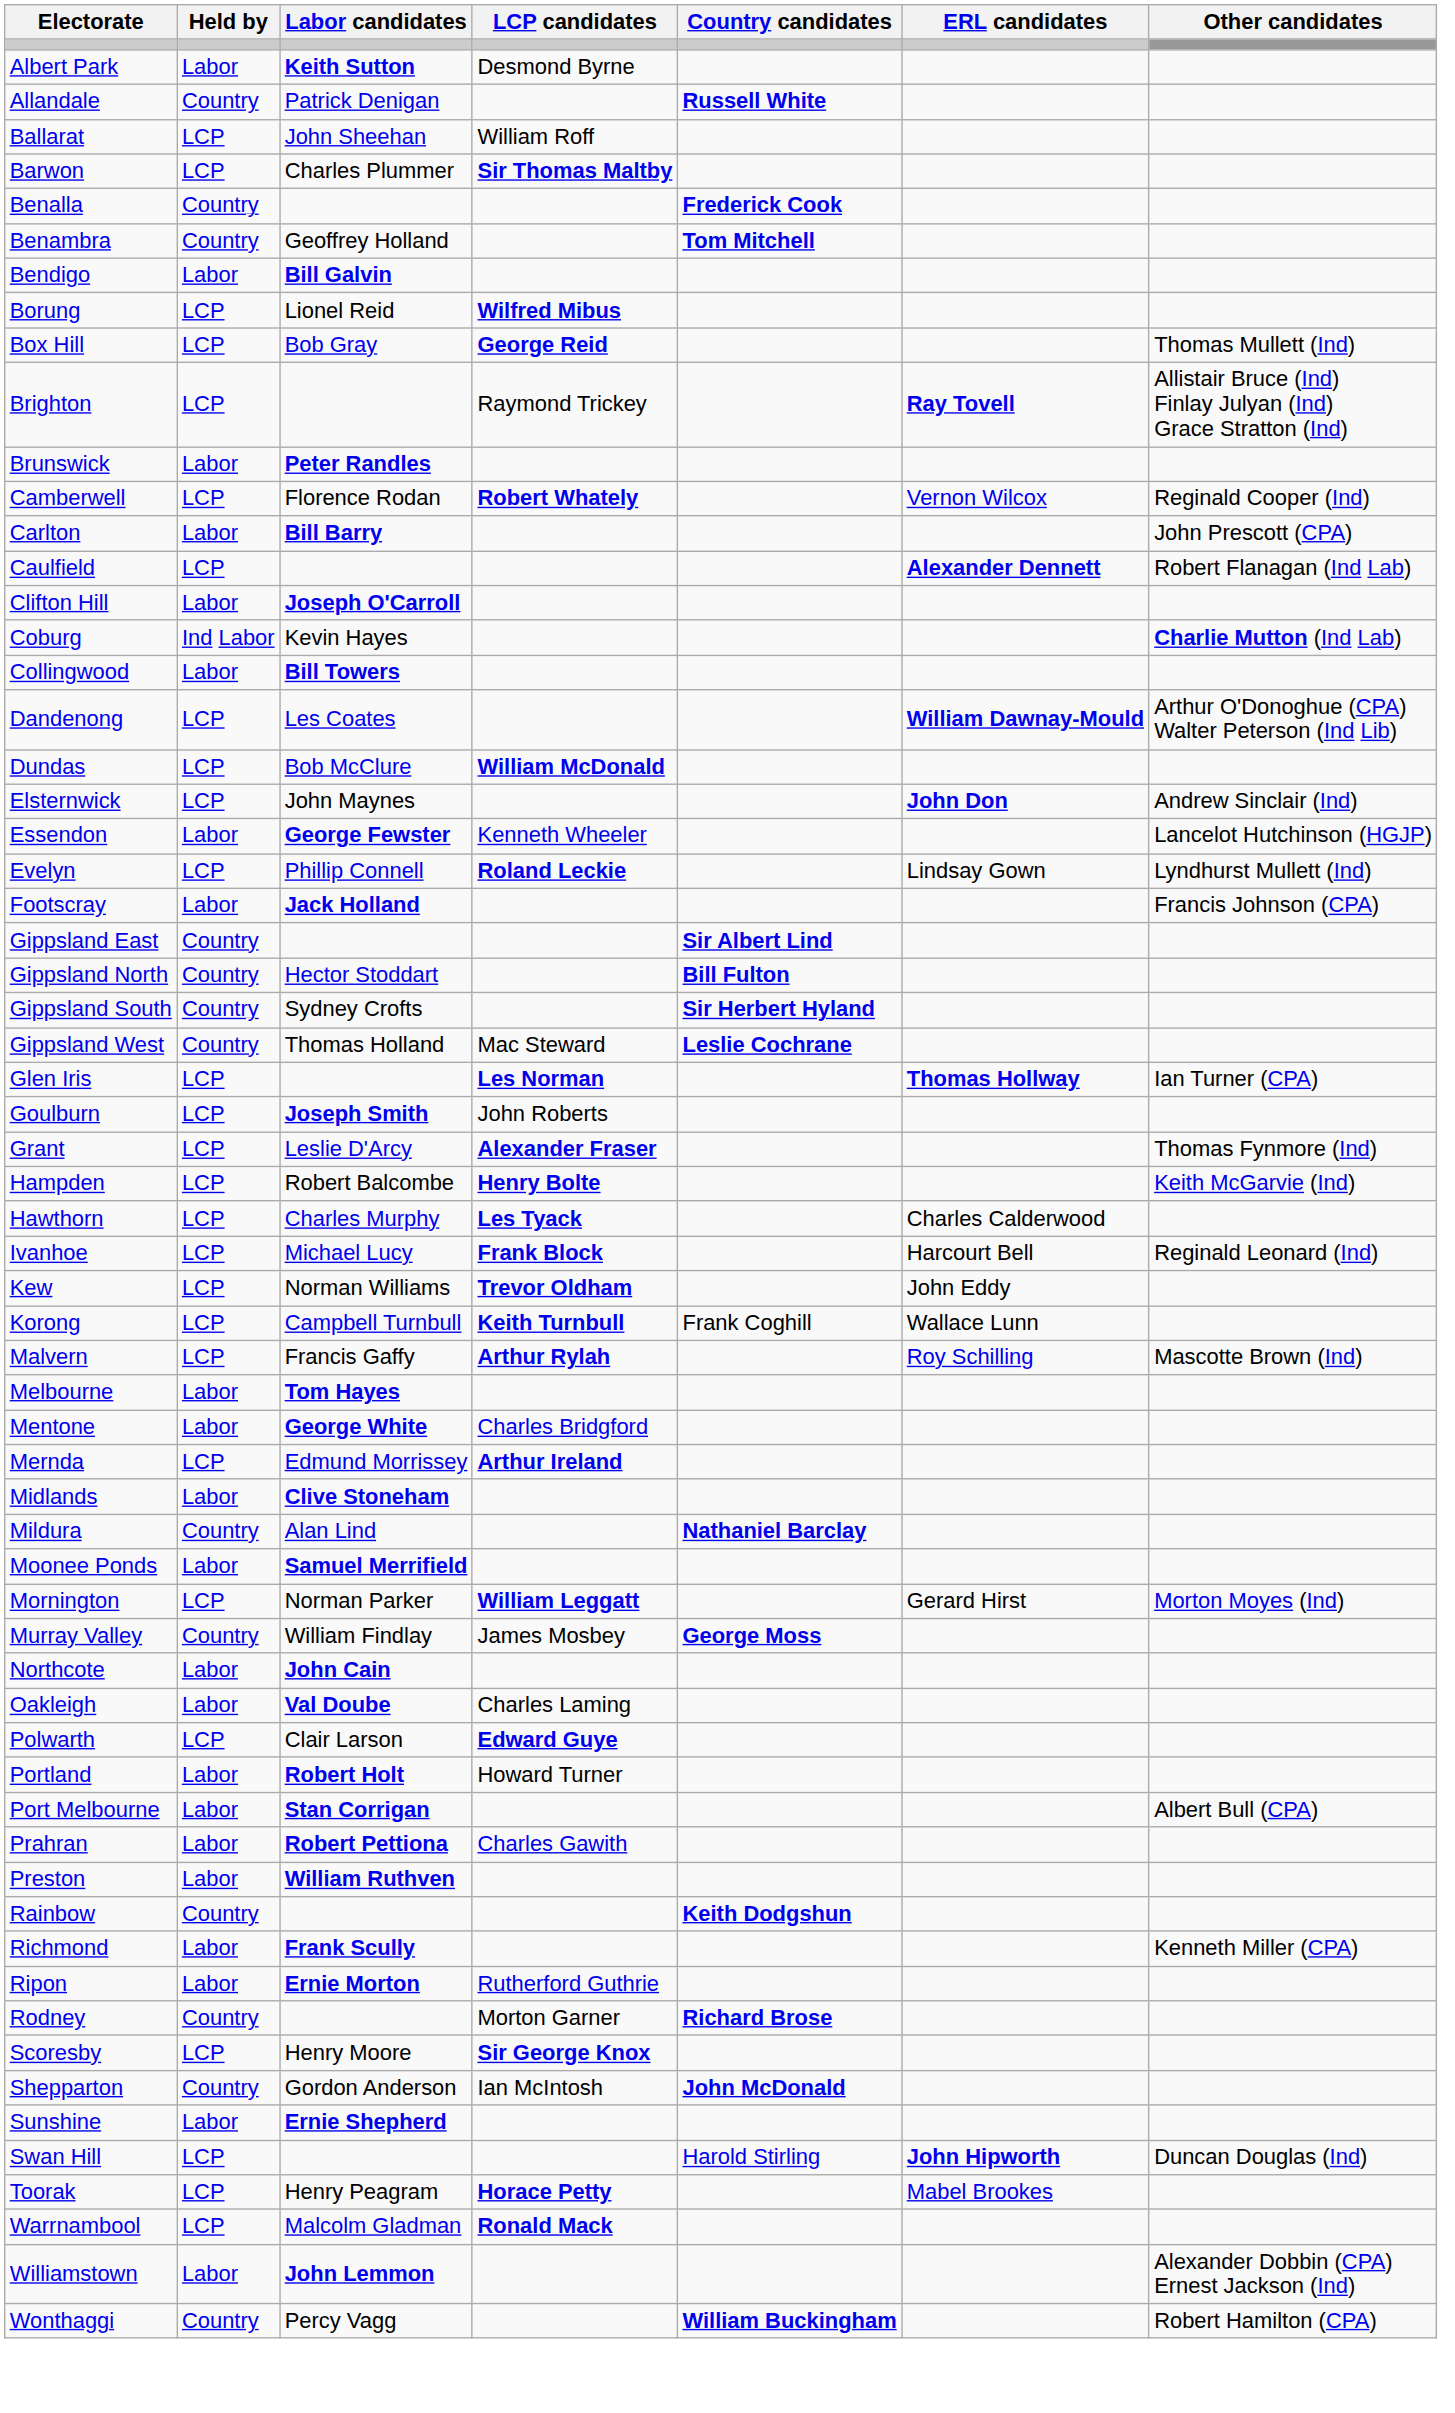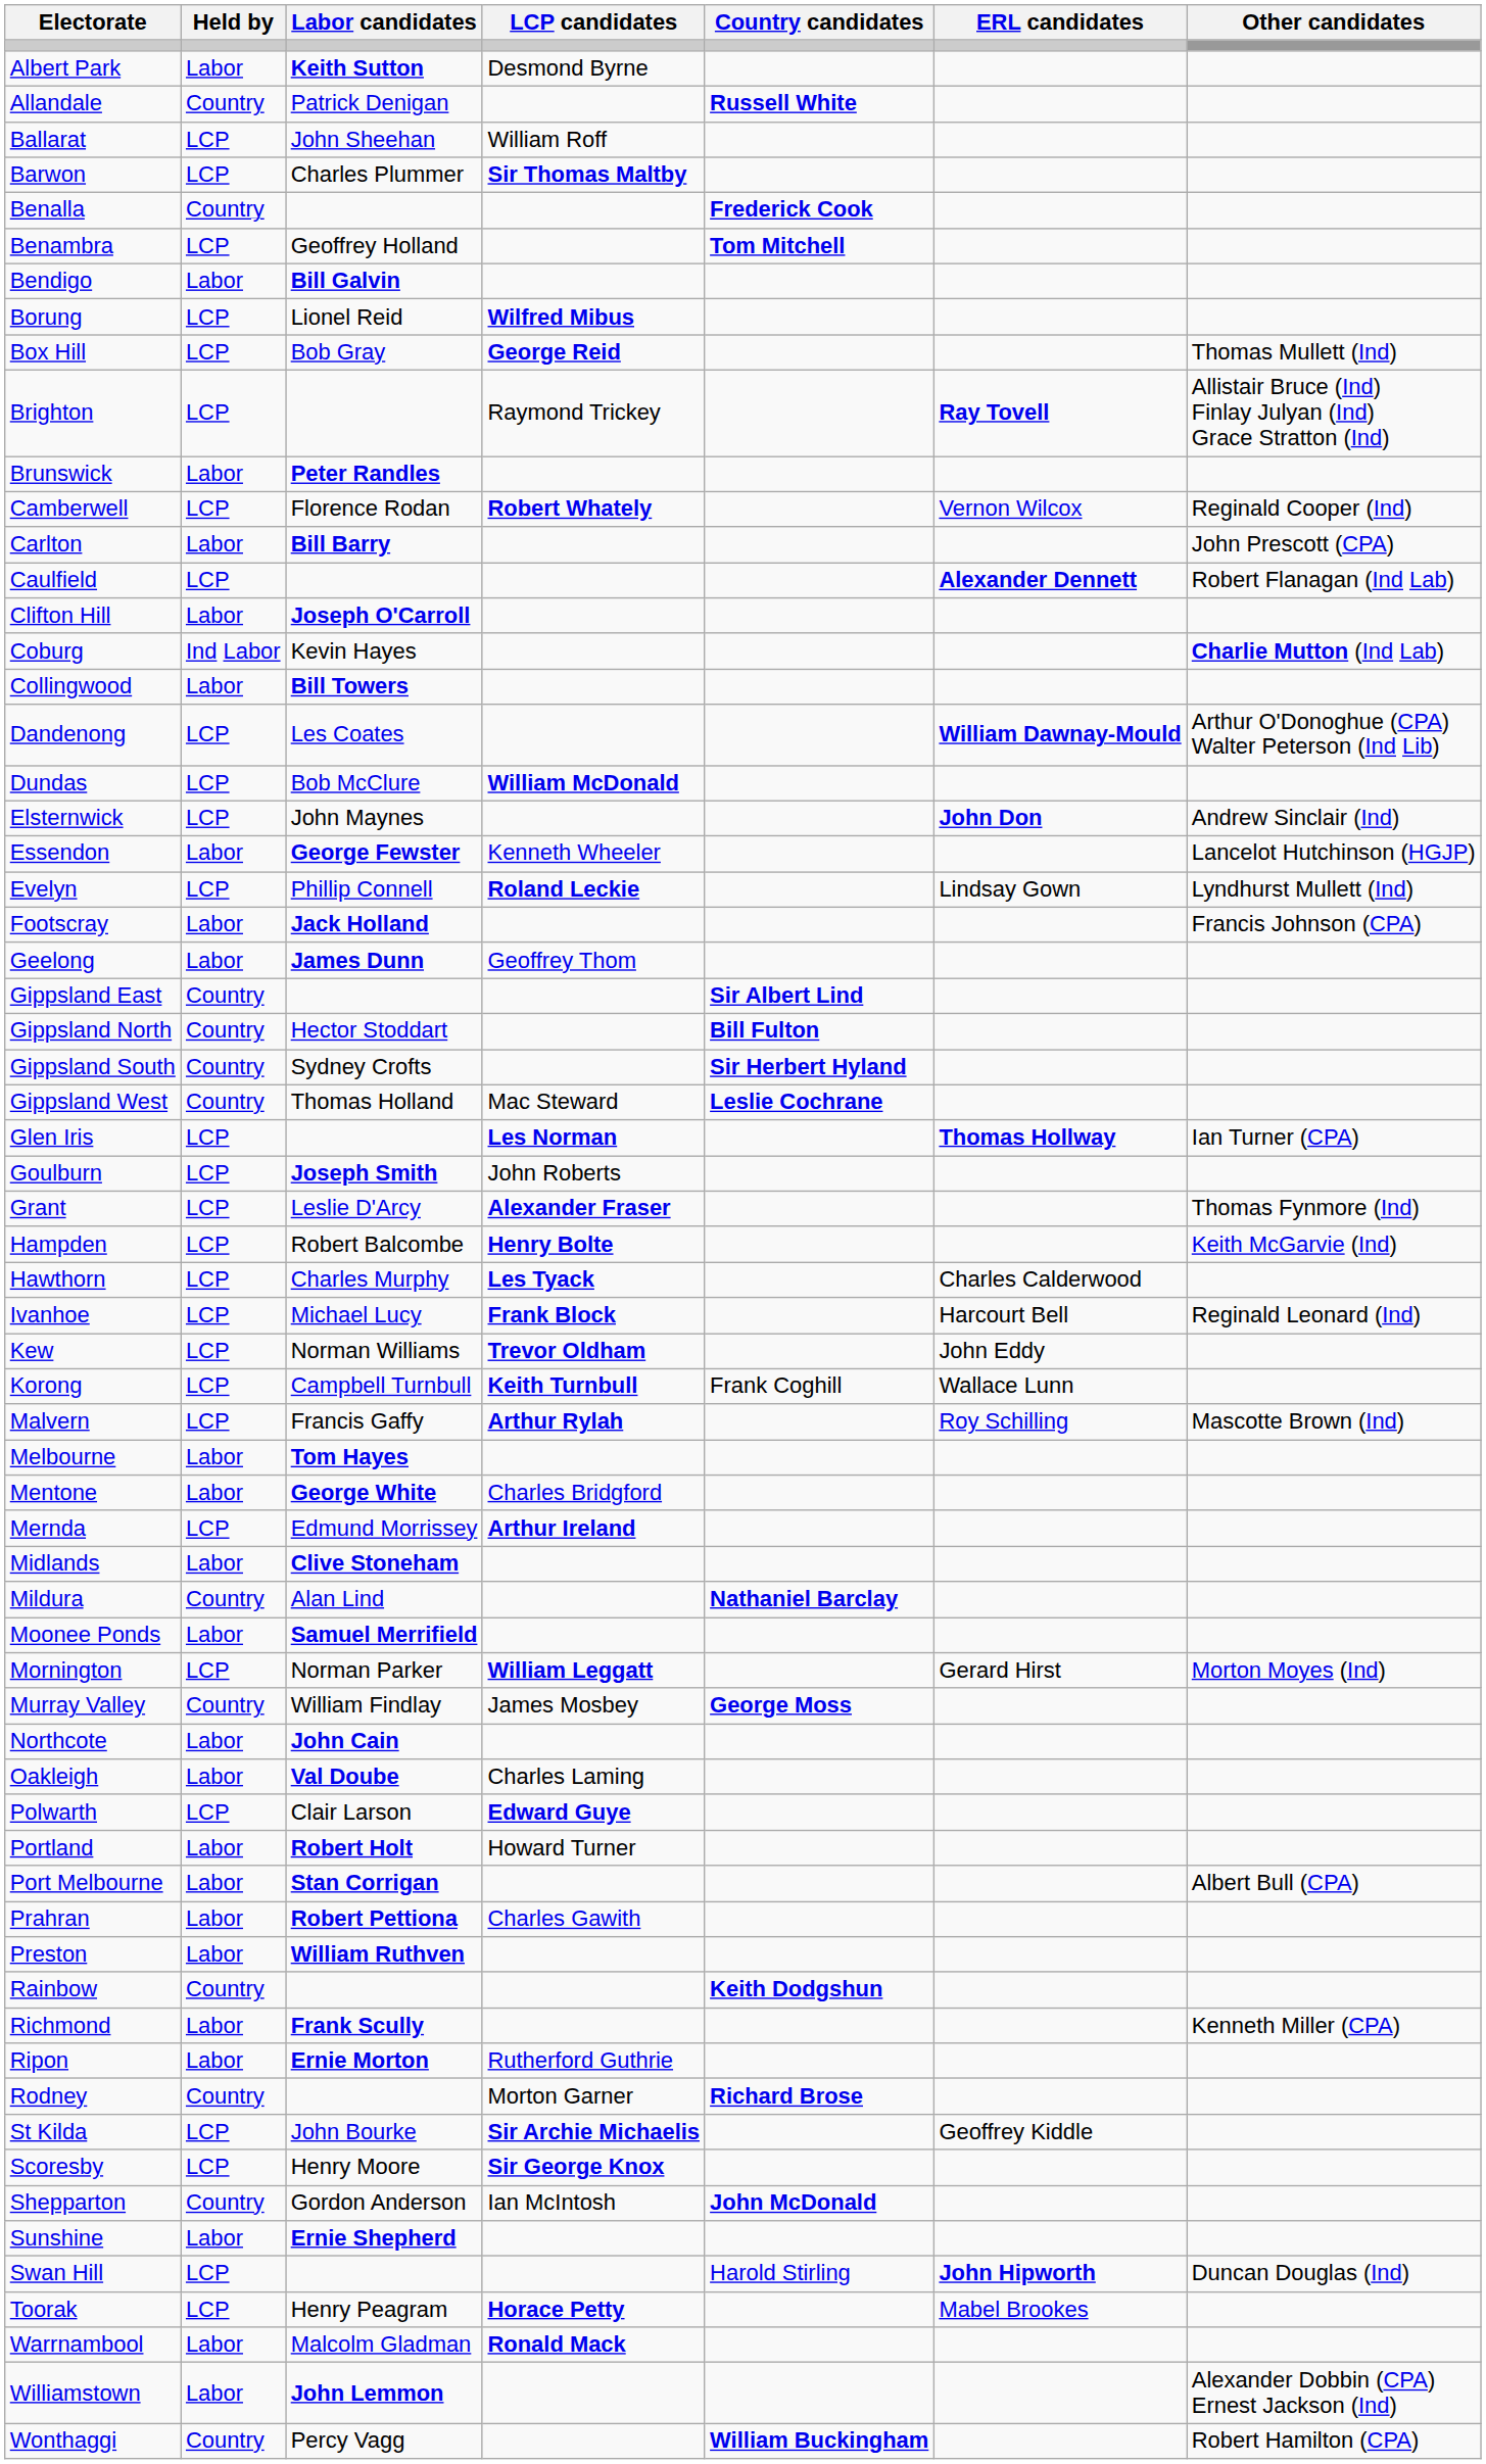Benambra | Held by: Country -> LCP
+ row: Geelong | Labor | James Dunn | Geoffrey Thom
+ row: St Kilda | LCP | John Bourke | Sir Archie Michaelis | Geoffrey Kiddle
Warrnambool | Held by: LCP -> Labor
